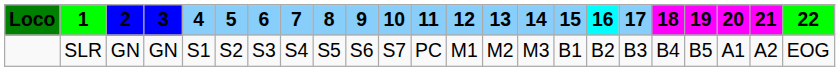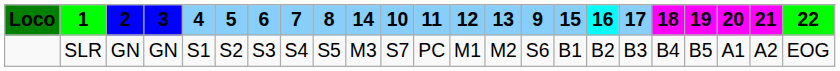columns swapped: 9 <-> 14
